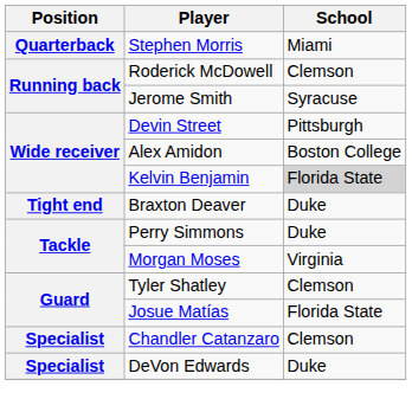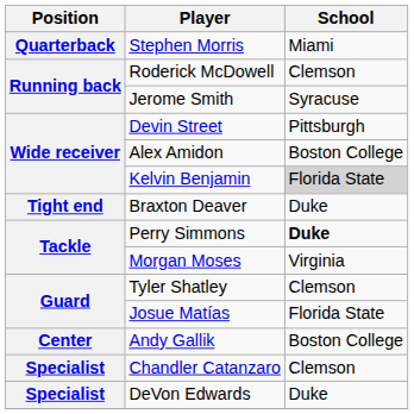Perry Simmons | School: normal -> bold
+ row: Center | Andy Gallik | Boston College
